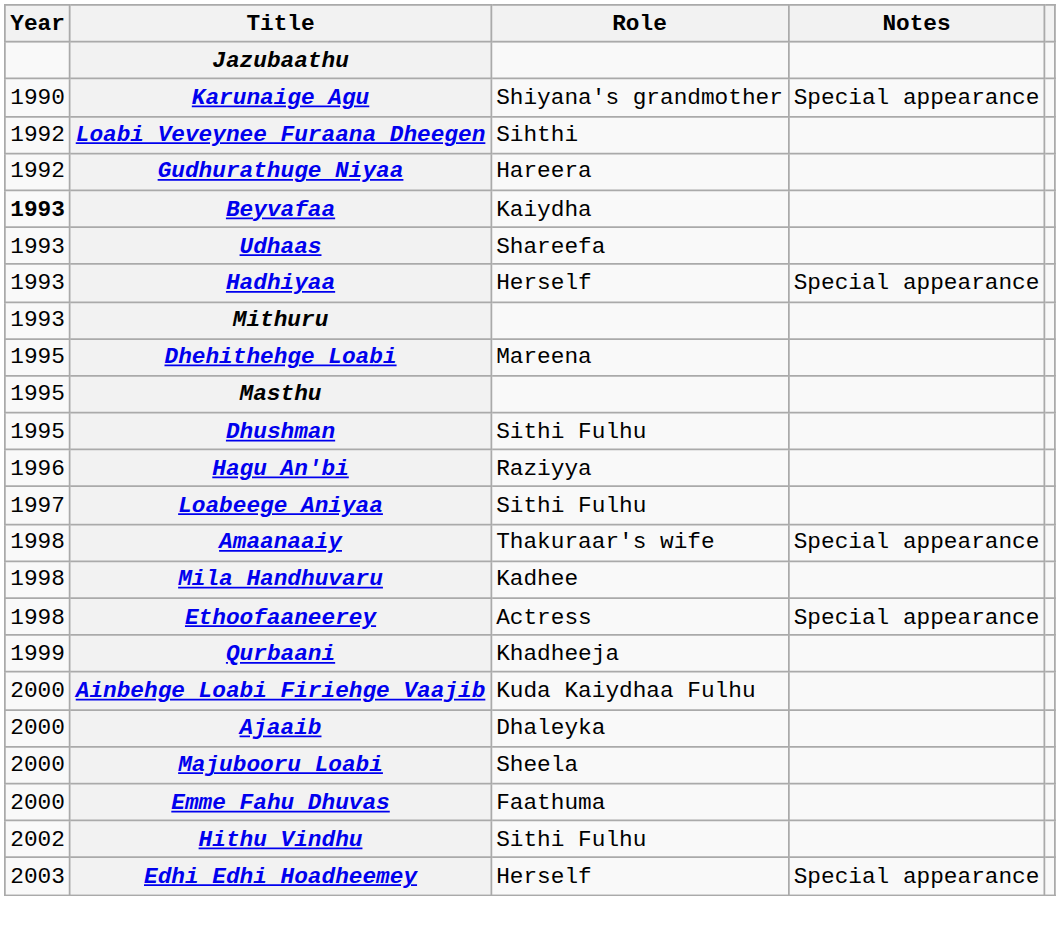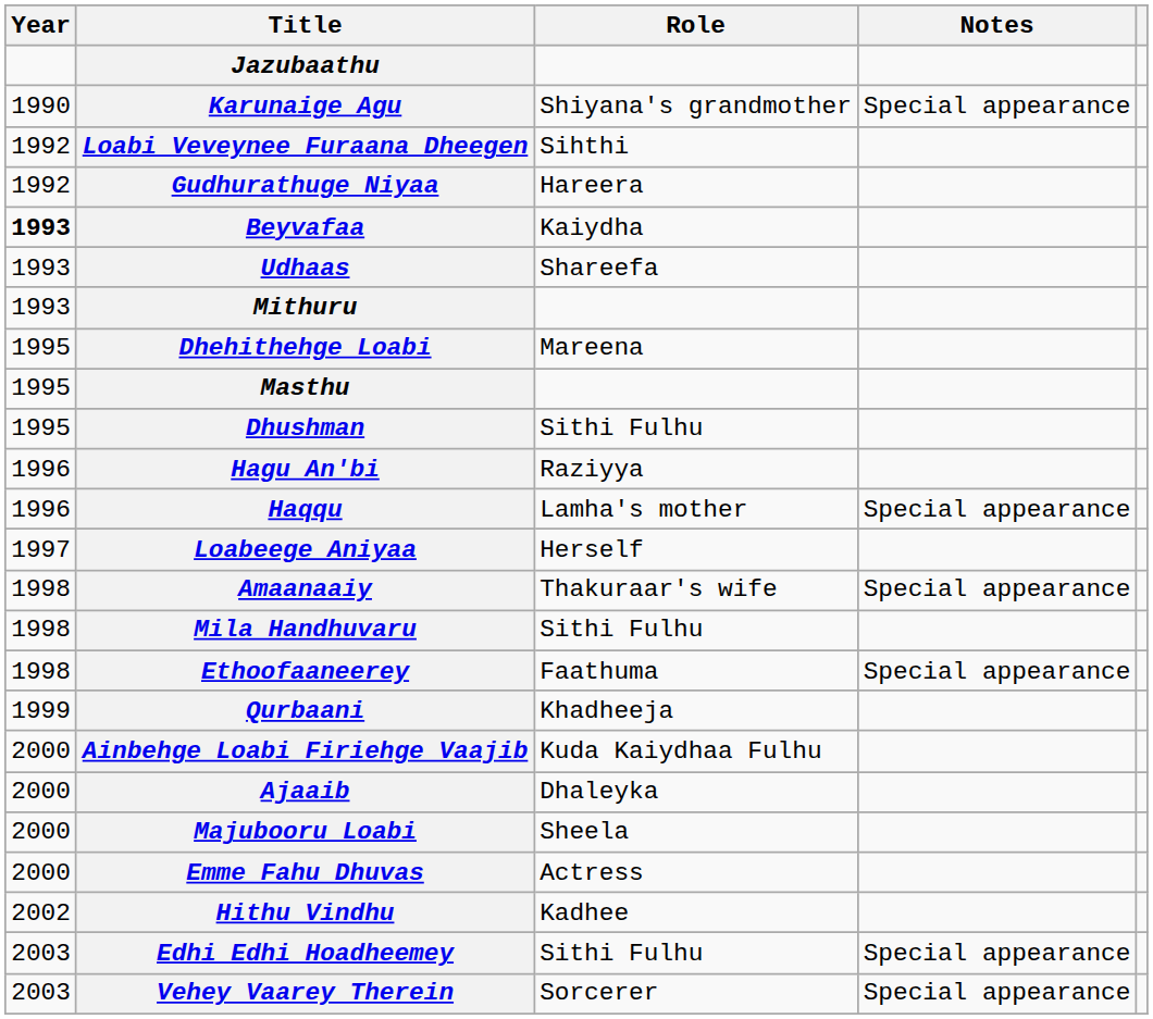- row: 1993 | Hadhiyaa | Herself | Special appearance
+ row: 1996 | Haqqu | Lamha's mother | Special appearance
Loabeege Aniyaa | Role: Sithi Fulhu -> Herself
Mila Handhuvaru | Role: Kadhee -> Sithi Fulhu
Ethoofaaneerey | Role: Actress -> Faathuma
Emme Fahu Dhuvas | Role: Faathuma -> Actress
Hithu Vindhu | Role: Sithi Fulhu -> Kadhee
Edhi Edhi Hoadheemey | Role: Herself -> Sithi Fulhu
+ row: 2003 | Vehey Vaarey Therein | Sorcerer | Special appearance
